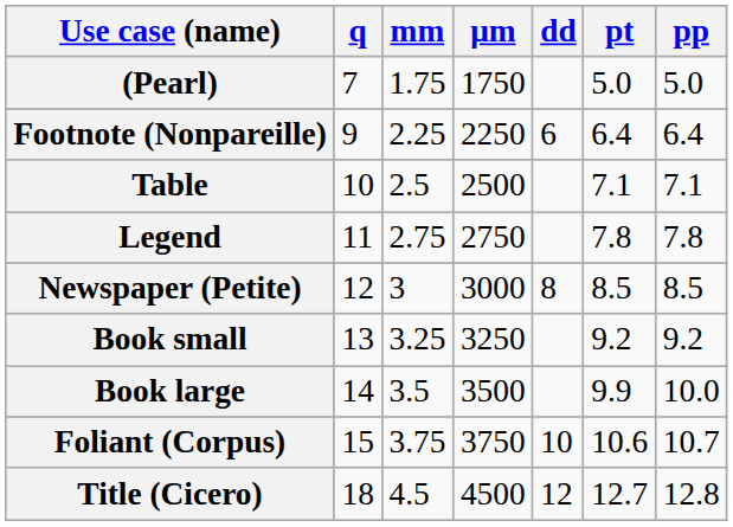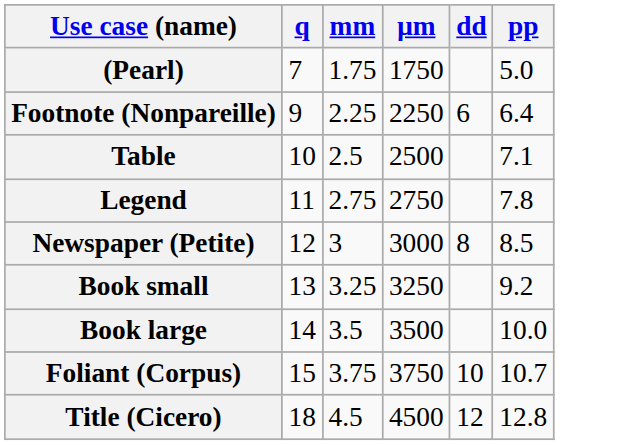- column: pt | 5.0 | 6.4 | 7.1 | 7.8 | 8.5 | 9.2 | 9.9 | 10.6 | 12.7
